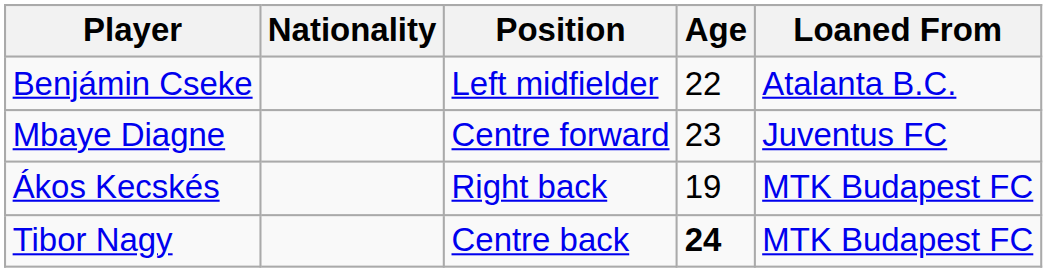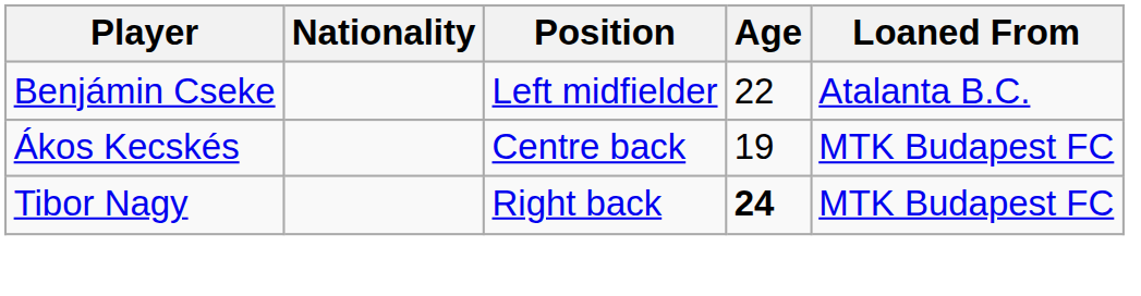- row: Mbaye Diagne | Centre forward | 23 | Juventus FC
Ákos Kecskés | Position: Right back -> Centre back
Tibor Nagy | Position: Centre back -> Right back
